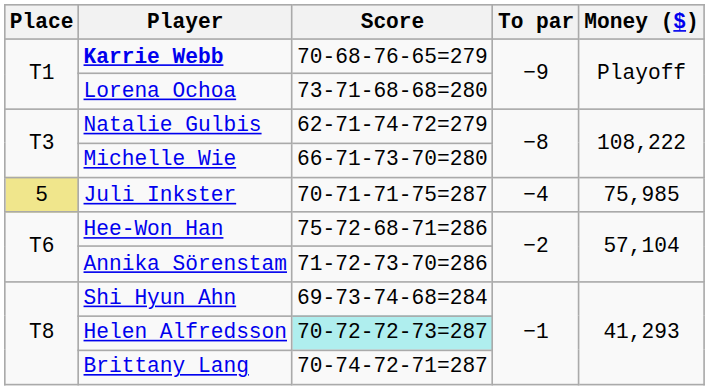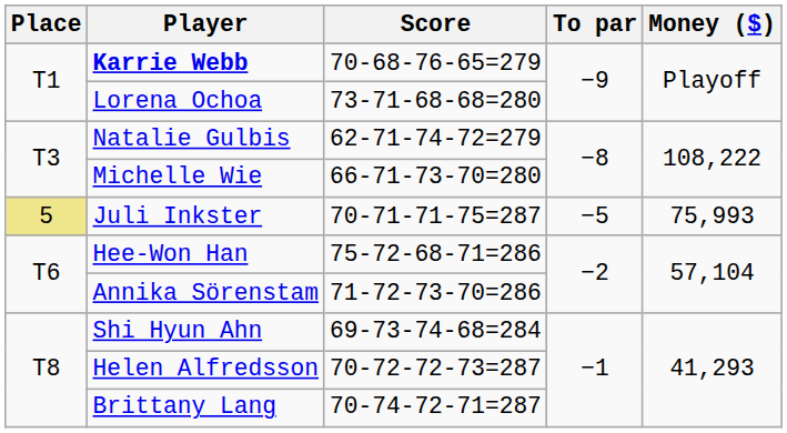Juli Inkster | To par: −4 -> −5
Juli Inkster | Money ($): 75,985 -> 75,993
Helen Alfredsson | Score: paleturquoise background -> no background
